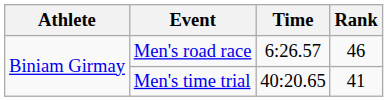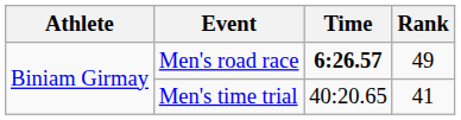Men's road race | Time: normal -> bold
Men's road race | Rank: 46 -> 49
